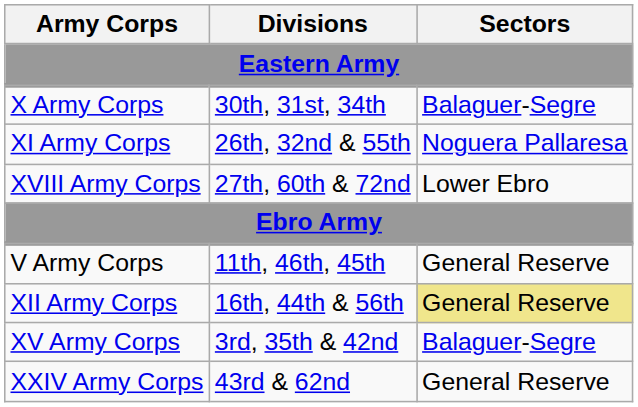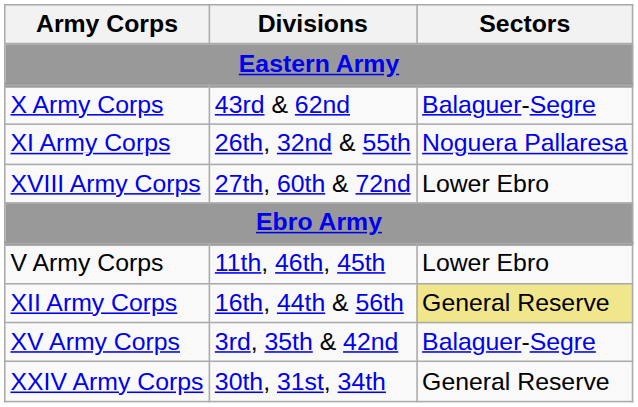X Army Corps | Divisions: 30th, 31st, 34th -> 43rd & 62nd
V Army Corps | Sectors: General Reserve -> Lower Ebro
XXIV Army Corps | Divisions: 43rd & 62nd -> 30th, 31st, 34th
